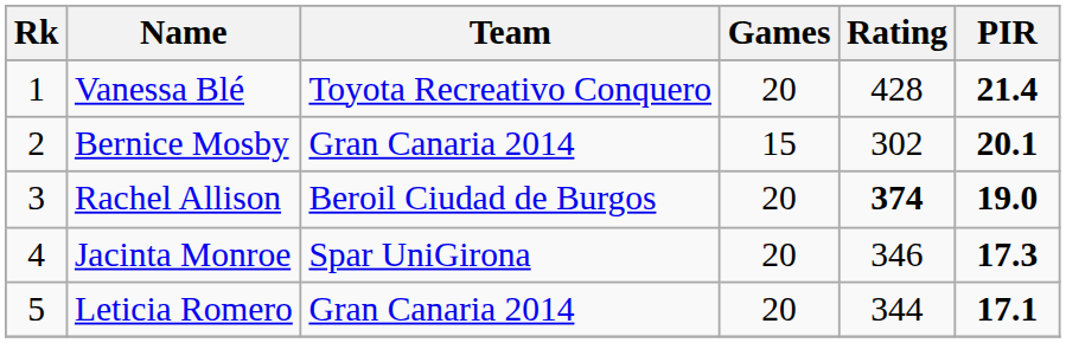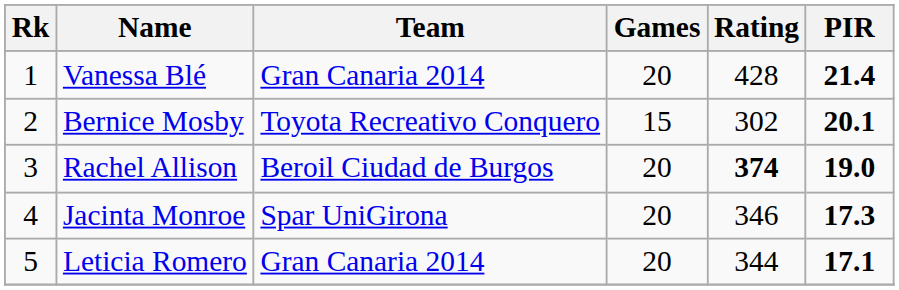Vanessa Blé | Team: Toyota Recreativo Conquero -> Gran Canaria 2014
Bernice Mosby | Team: Gran Canaria 2014 -> Toyota Recreativo Conquero
